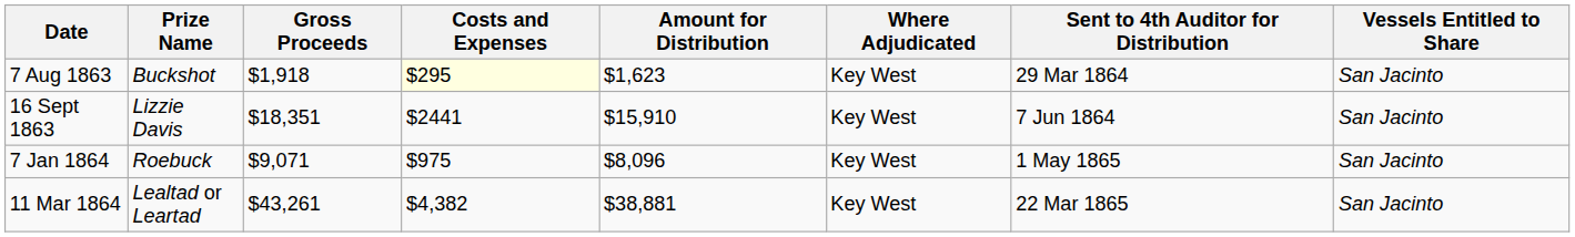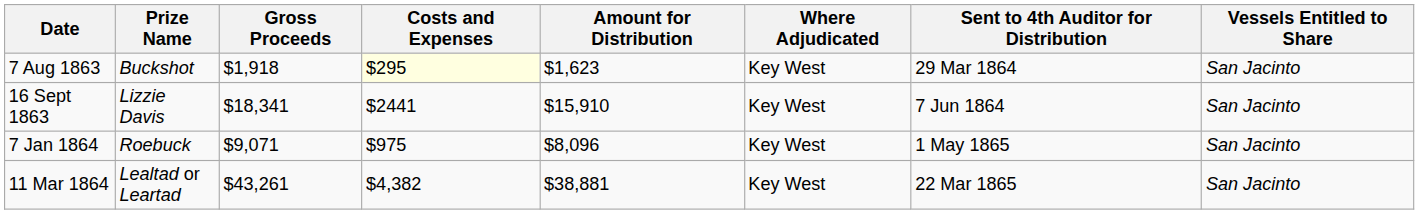16 Sept 1863 | Gross Proceeds: $18,351 -> $18,341
